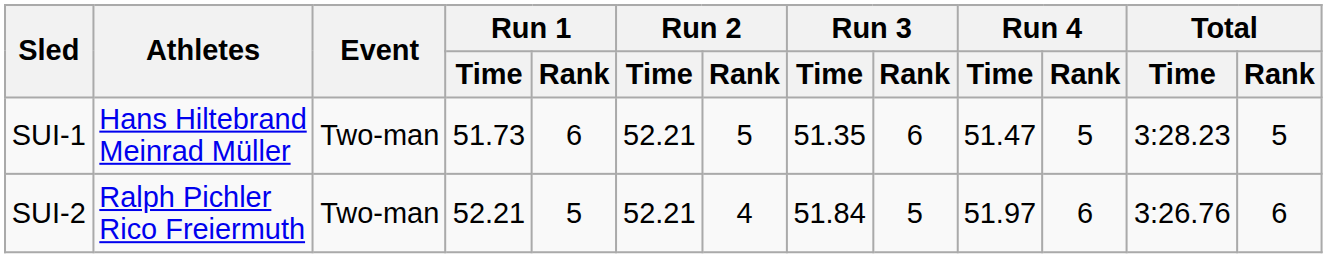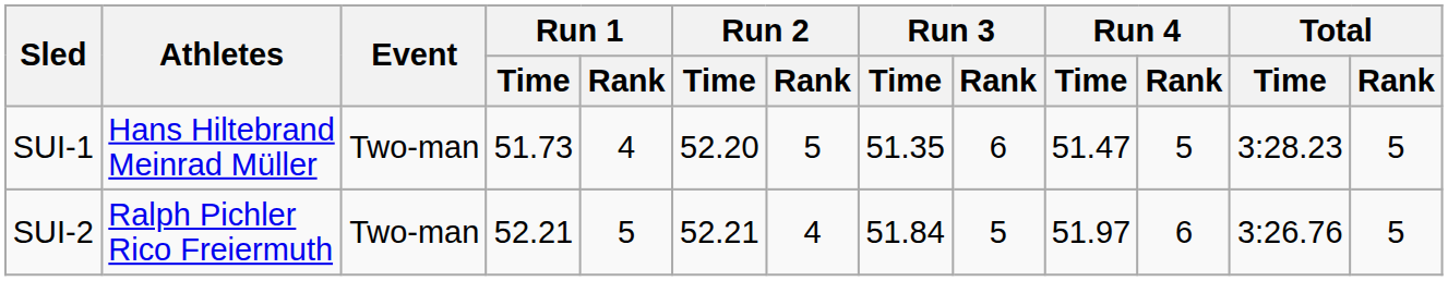SUI-1 | Run 1 / Rank: 6 -> 4
SUI-1 | Run 2 / Time: 52.21 -> 52.20
SUI-2 | Total / Rank: 6 -> 5
